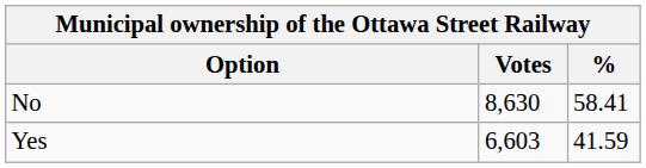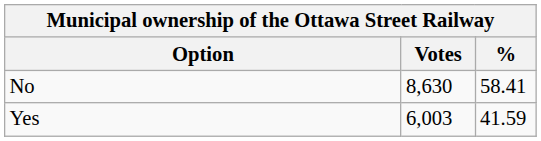Yes | Votes: 6,603 -> 6,003
